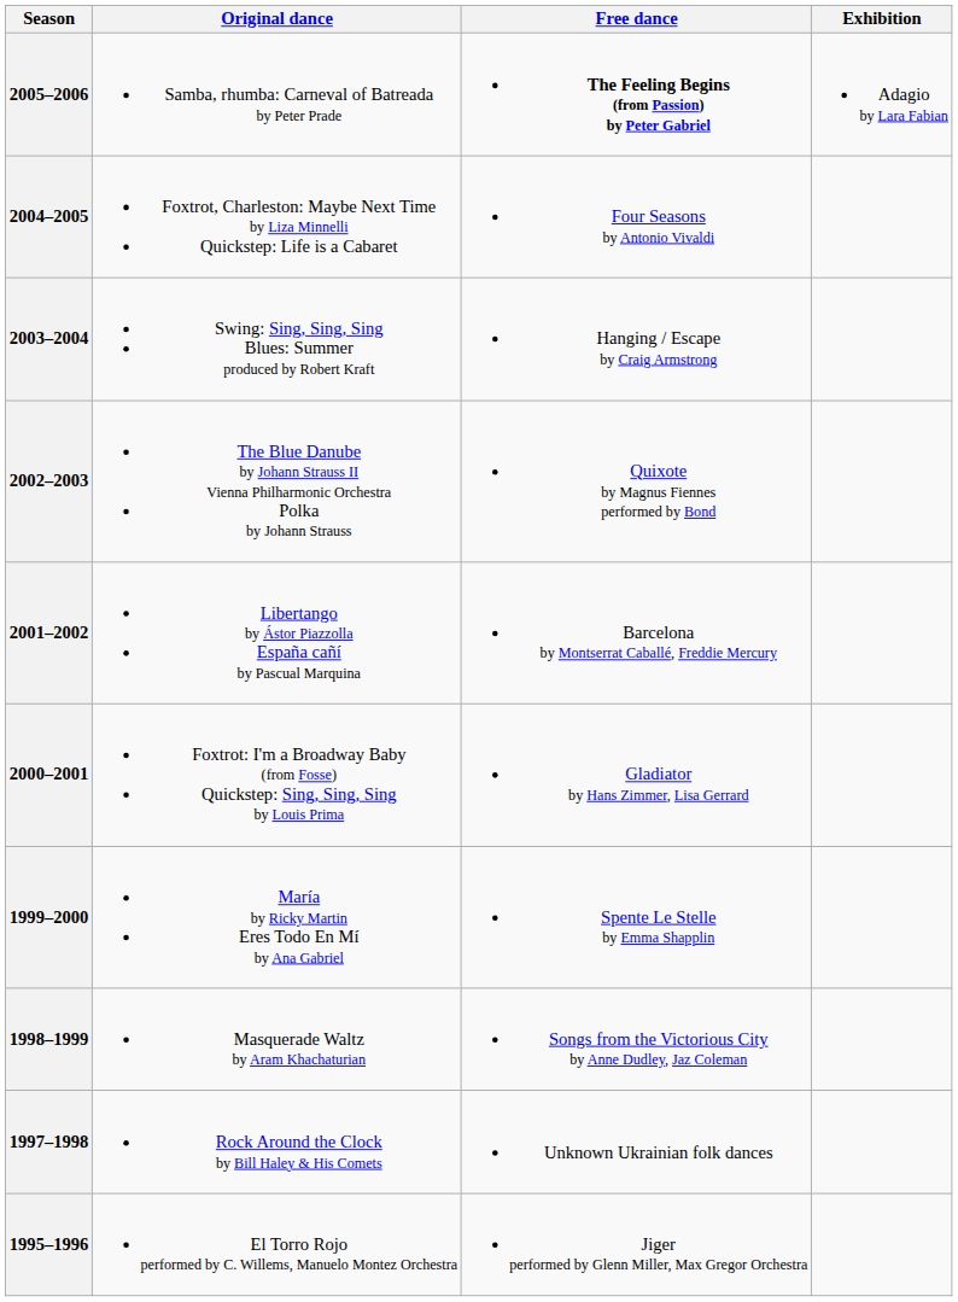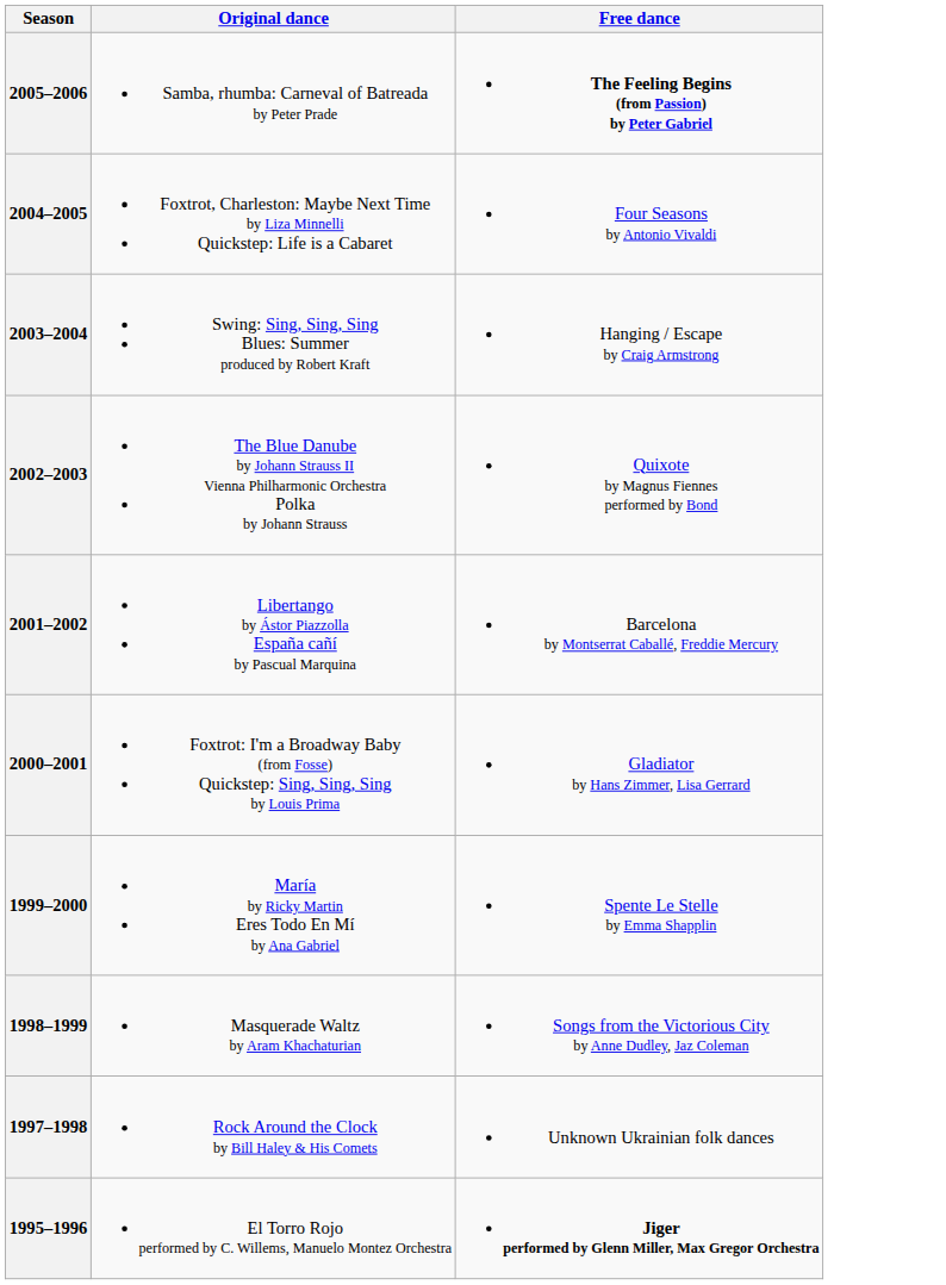- column: Exhibition | Adagio by Lara Fabian
1995–1996 | Free dance: normal -> bold
